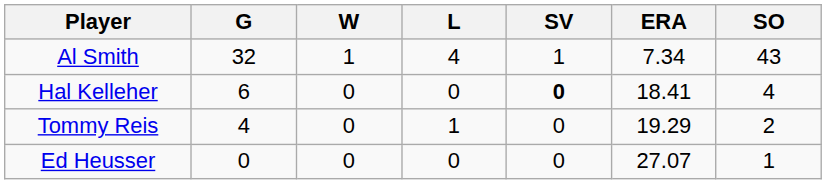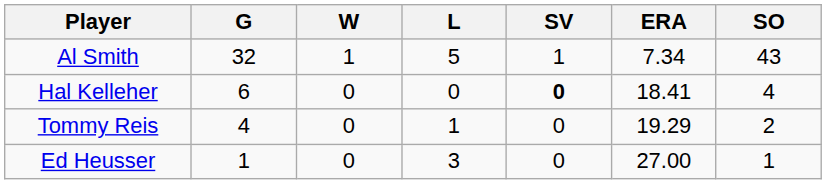Al Smith | L: 4 -> 5
Ed Heusser | G: 0 -> 1
Ed Heusser | L: 0 -> 3
Ed Heusser | ERA: 27.07 -> 27.00
